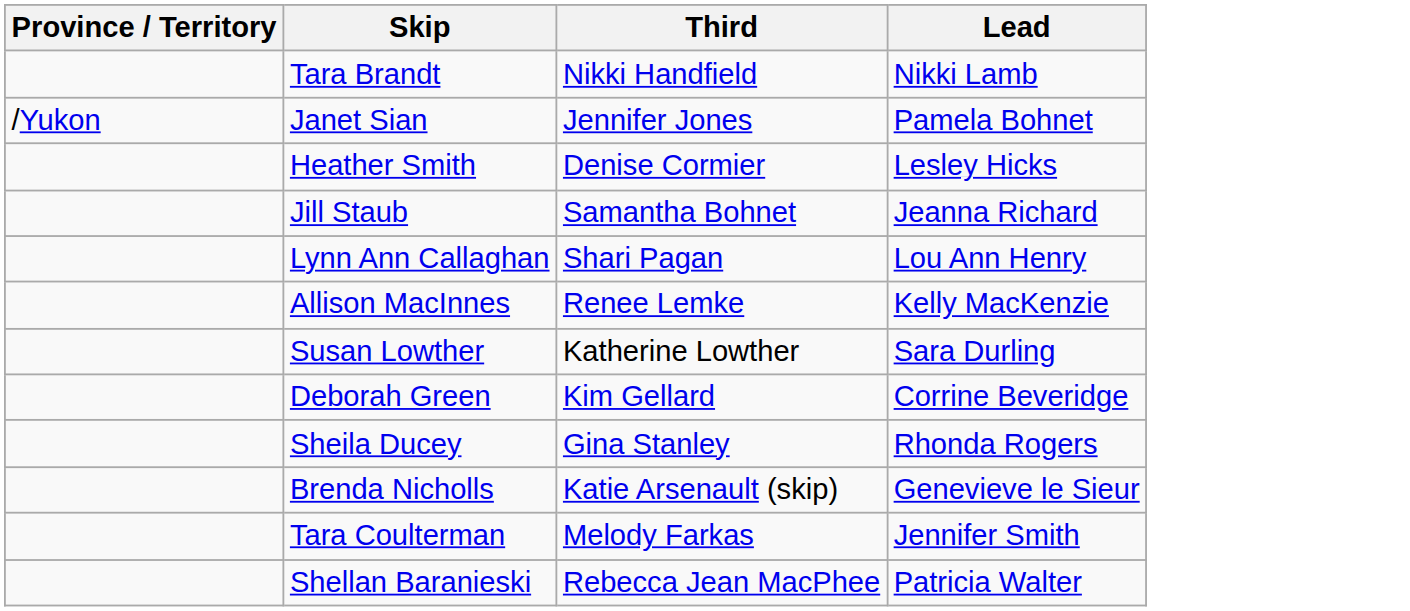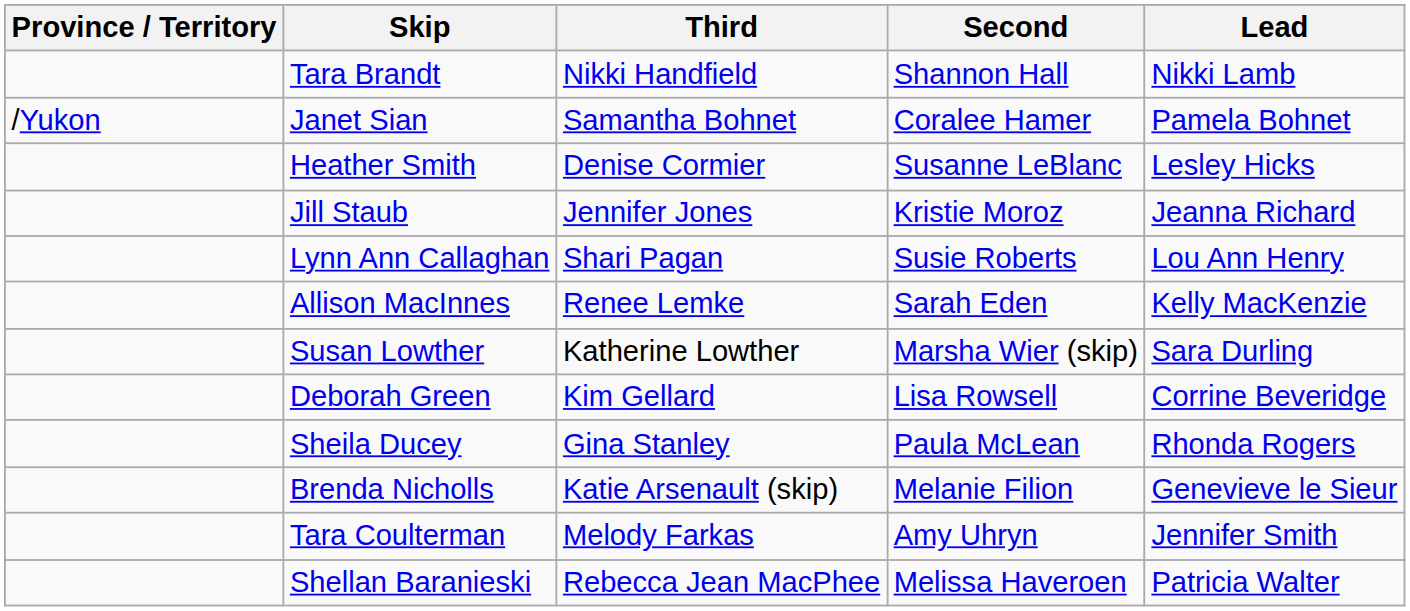+ column: Second | Shannon Hall | Coralee Hamer | Susanne LeBlanc | Kristie Moroz | Susie Roberts | Sarah Eden | Marsha Wier (skip) | Lisa Rowsell | Paula McLean | Melanie Filion | Amy Uhryn | Melissa Haveroen
Janet Sian | Third: Jennifer Jones -> Samantha Bohnet
Jill Staub | Third: Samantha Bohnet -> Jennifer Jones
